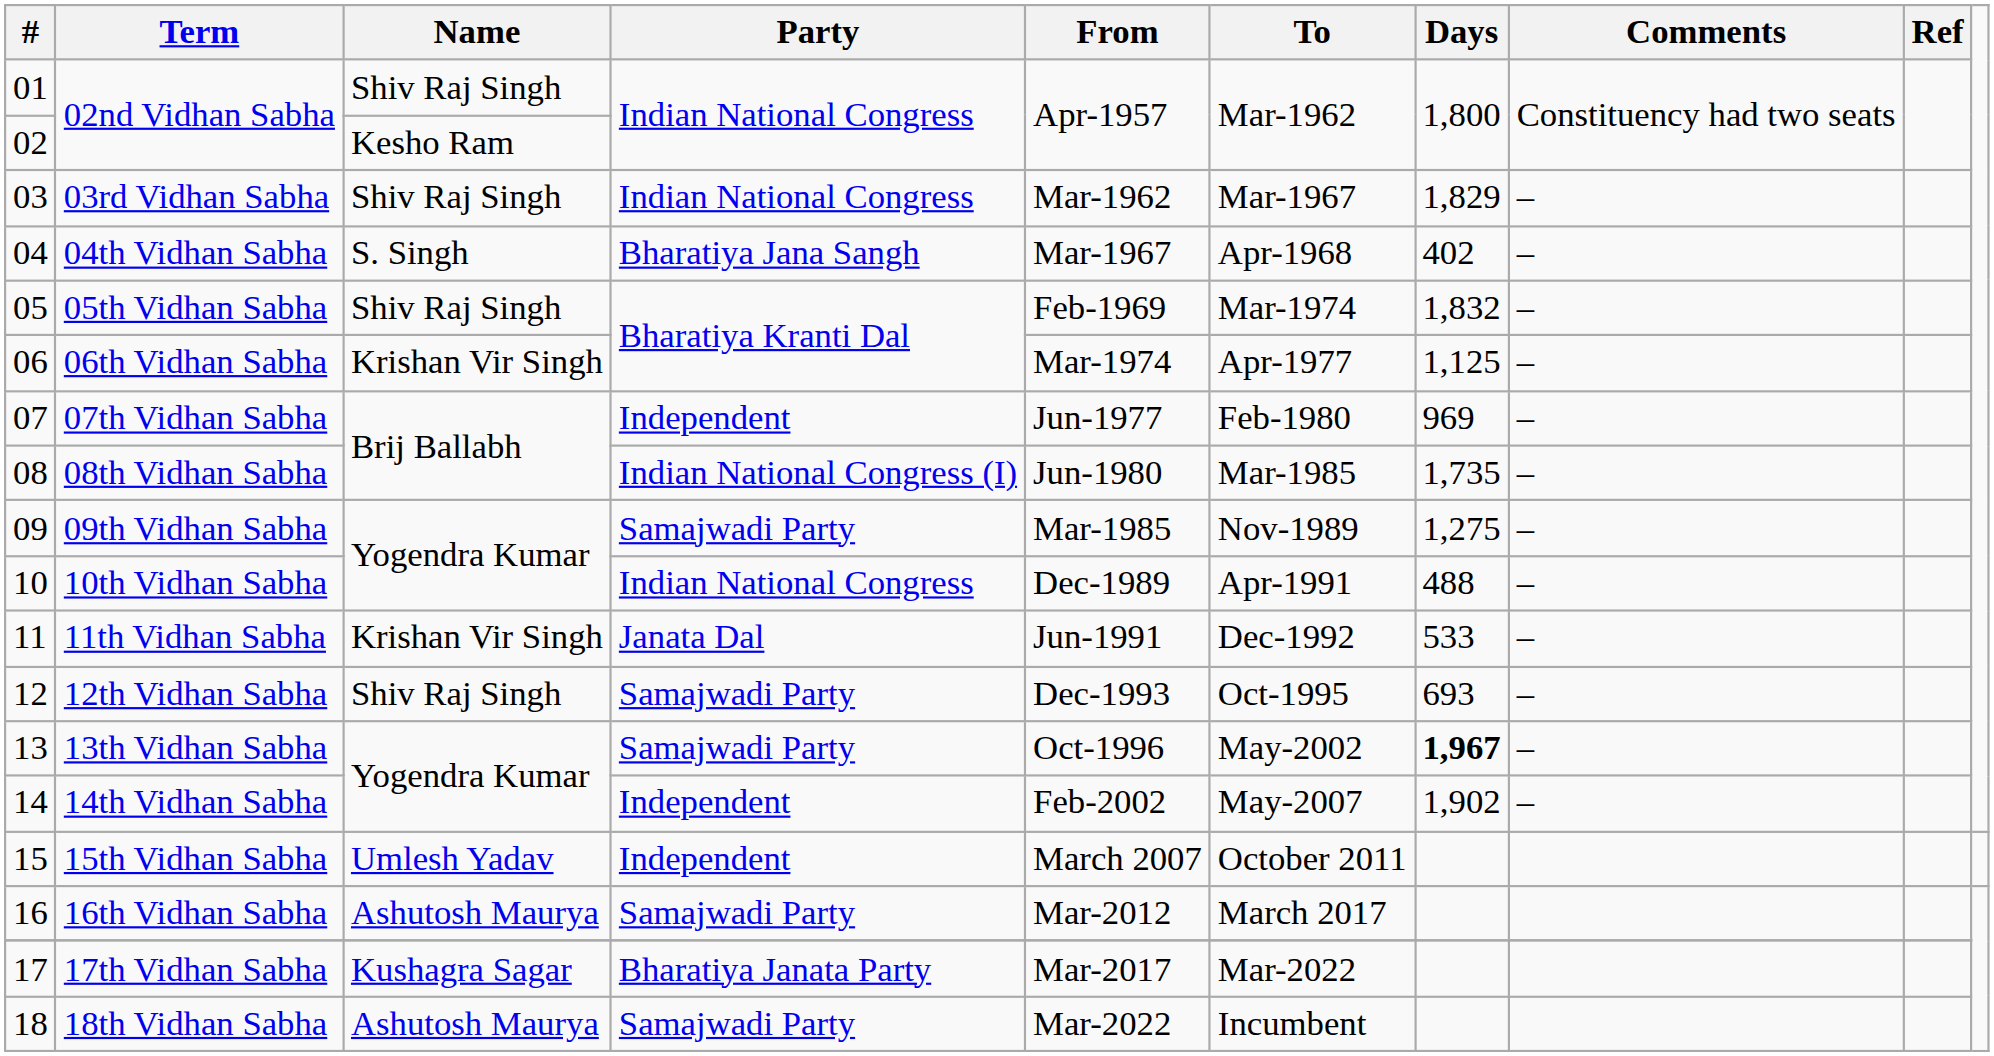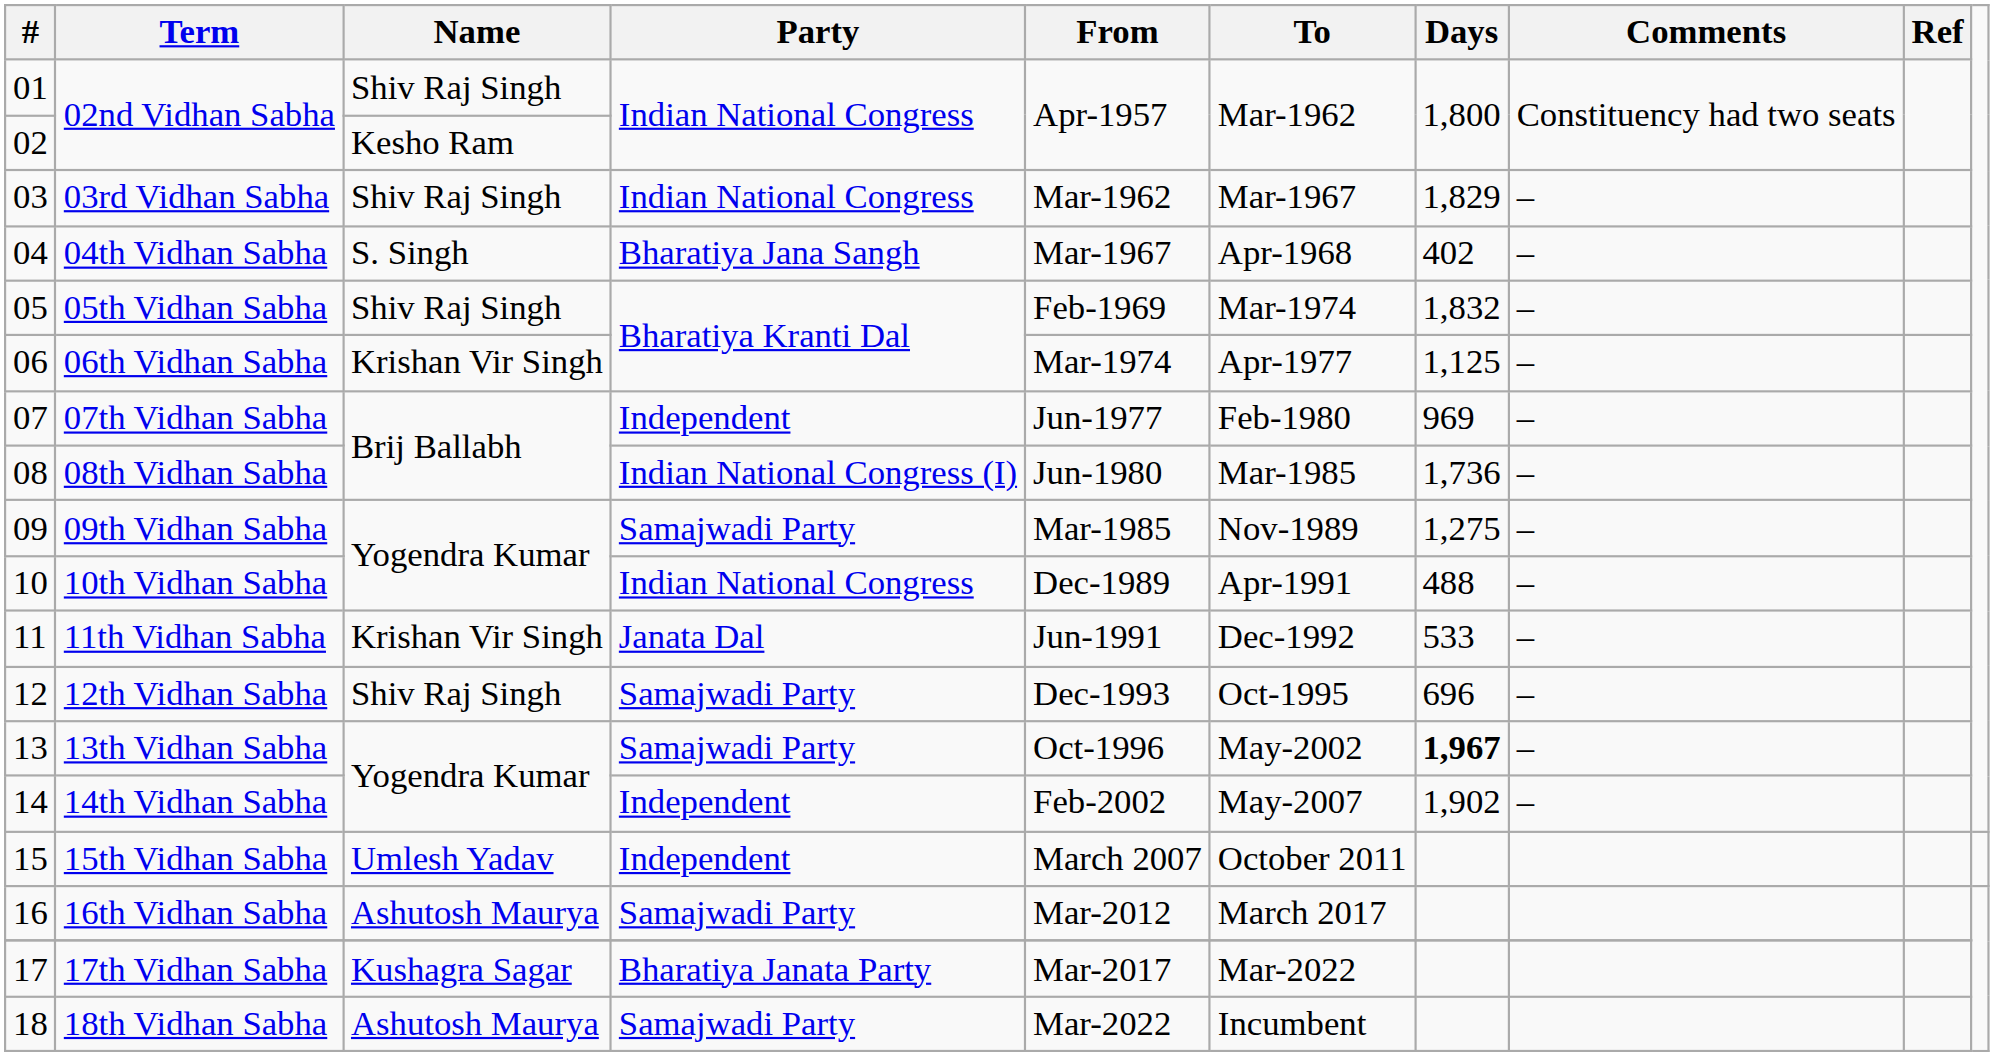08th Vidhan Sabha | Days: 1,735 -> 1,736
12th Vidhan Sabha | Days: 693 -> 696
